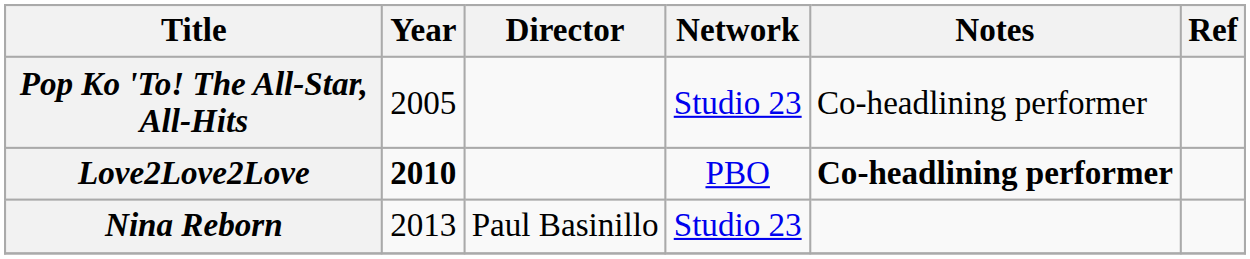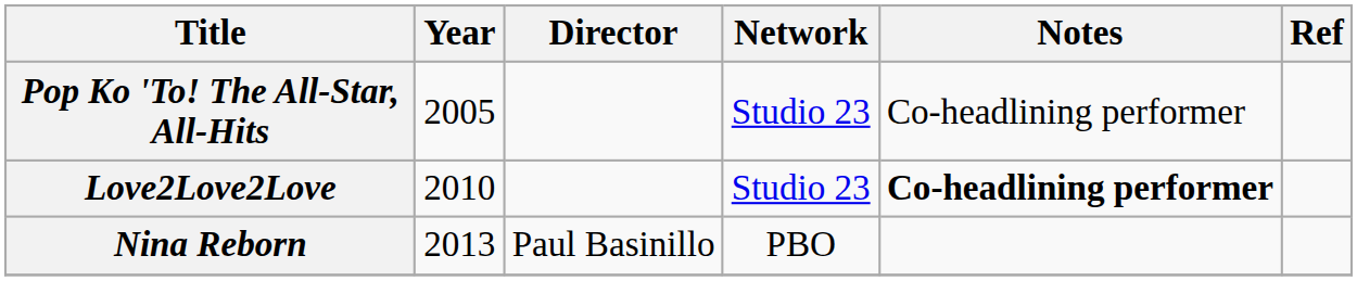Love2Love2Love | Year: bold -> normal
Love2Love2Love | Network: PBO -> Studio 23
Nina Reborn | Network: Studio 23 -> PBO
